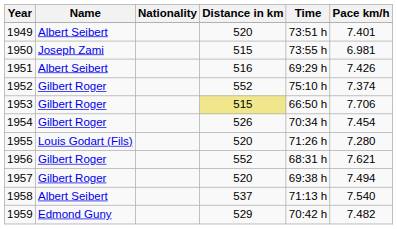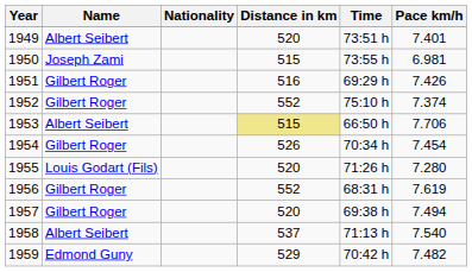1951 | Name: Albert Seibert -> Gilbert Roger
1953 | Name: Gilbert Roger -> Albert Seibert
1956 | Pace km/h: 7.621 -> 7.619
